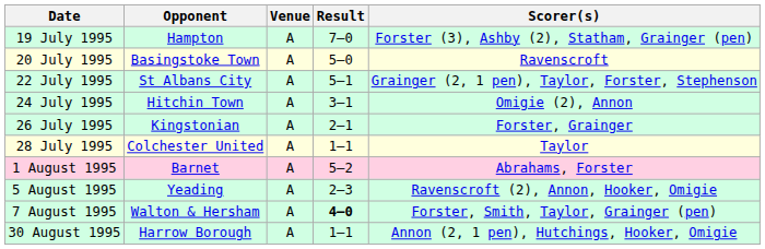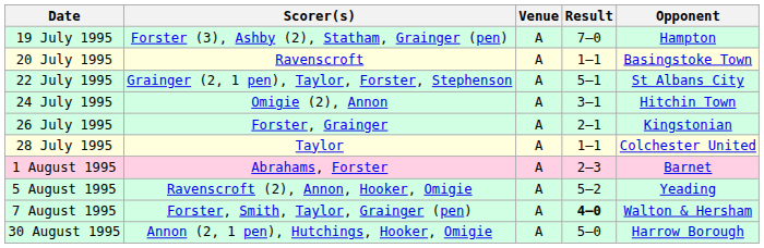columns swapped: Opponent <-> Scorer(s)
20 July 1995 | Result: 5–0 -> 1–1
1 August 1995 | Result: 5–2 -> 2–3
5 August 1995 | Result: 2–3 -> 5–2
30 August 1995 | Result: 1–1 -> 5–0
